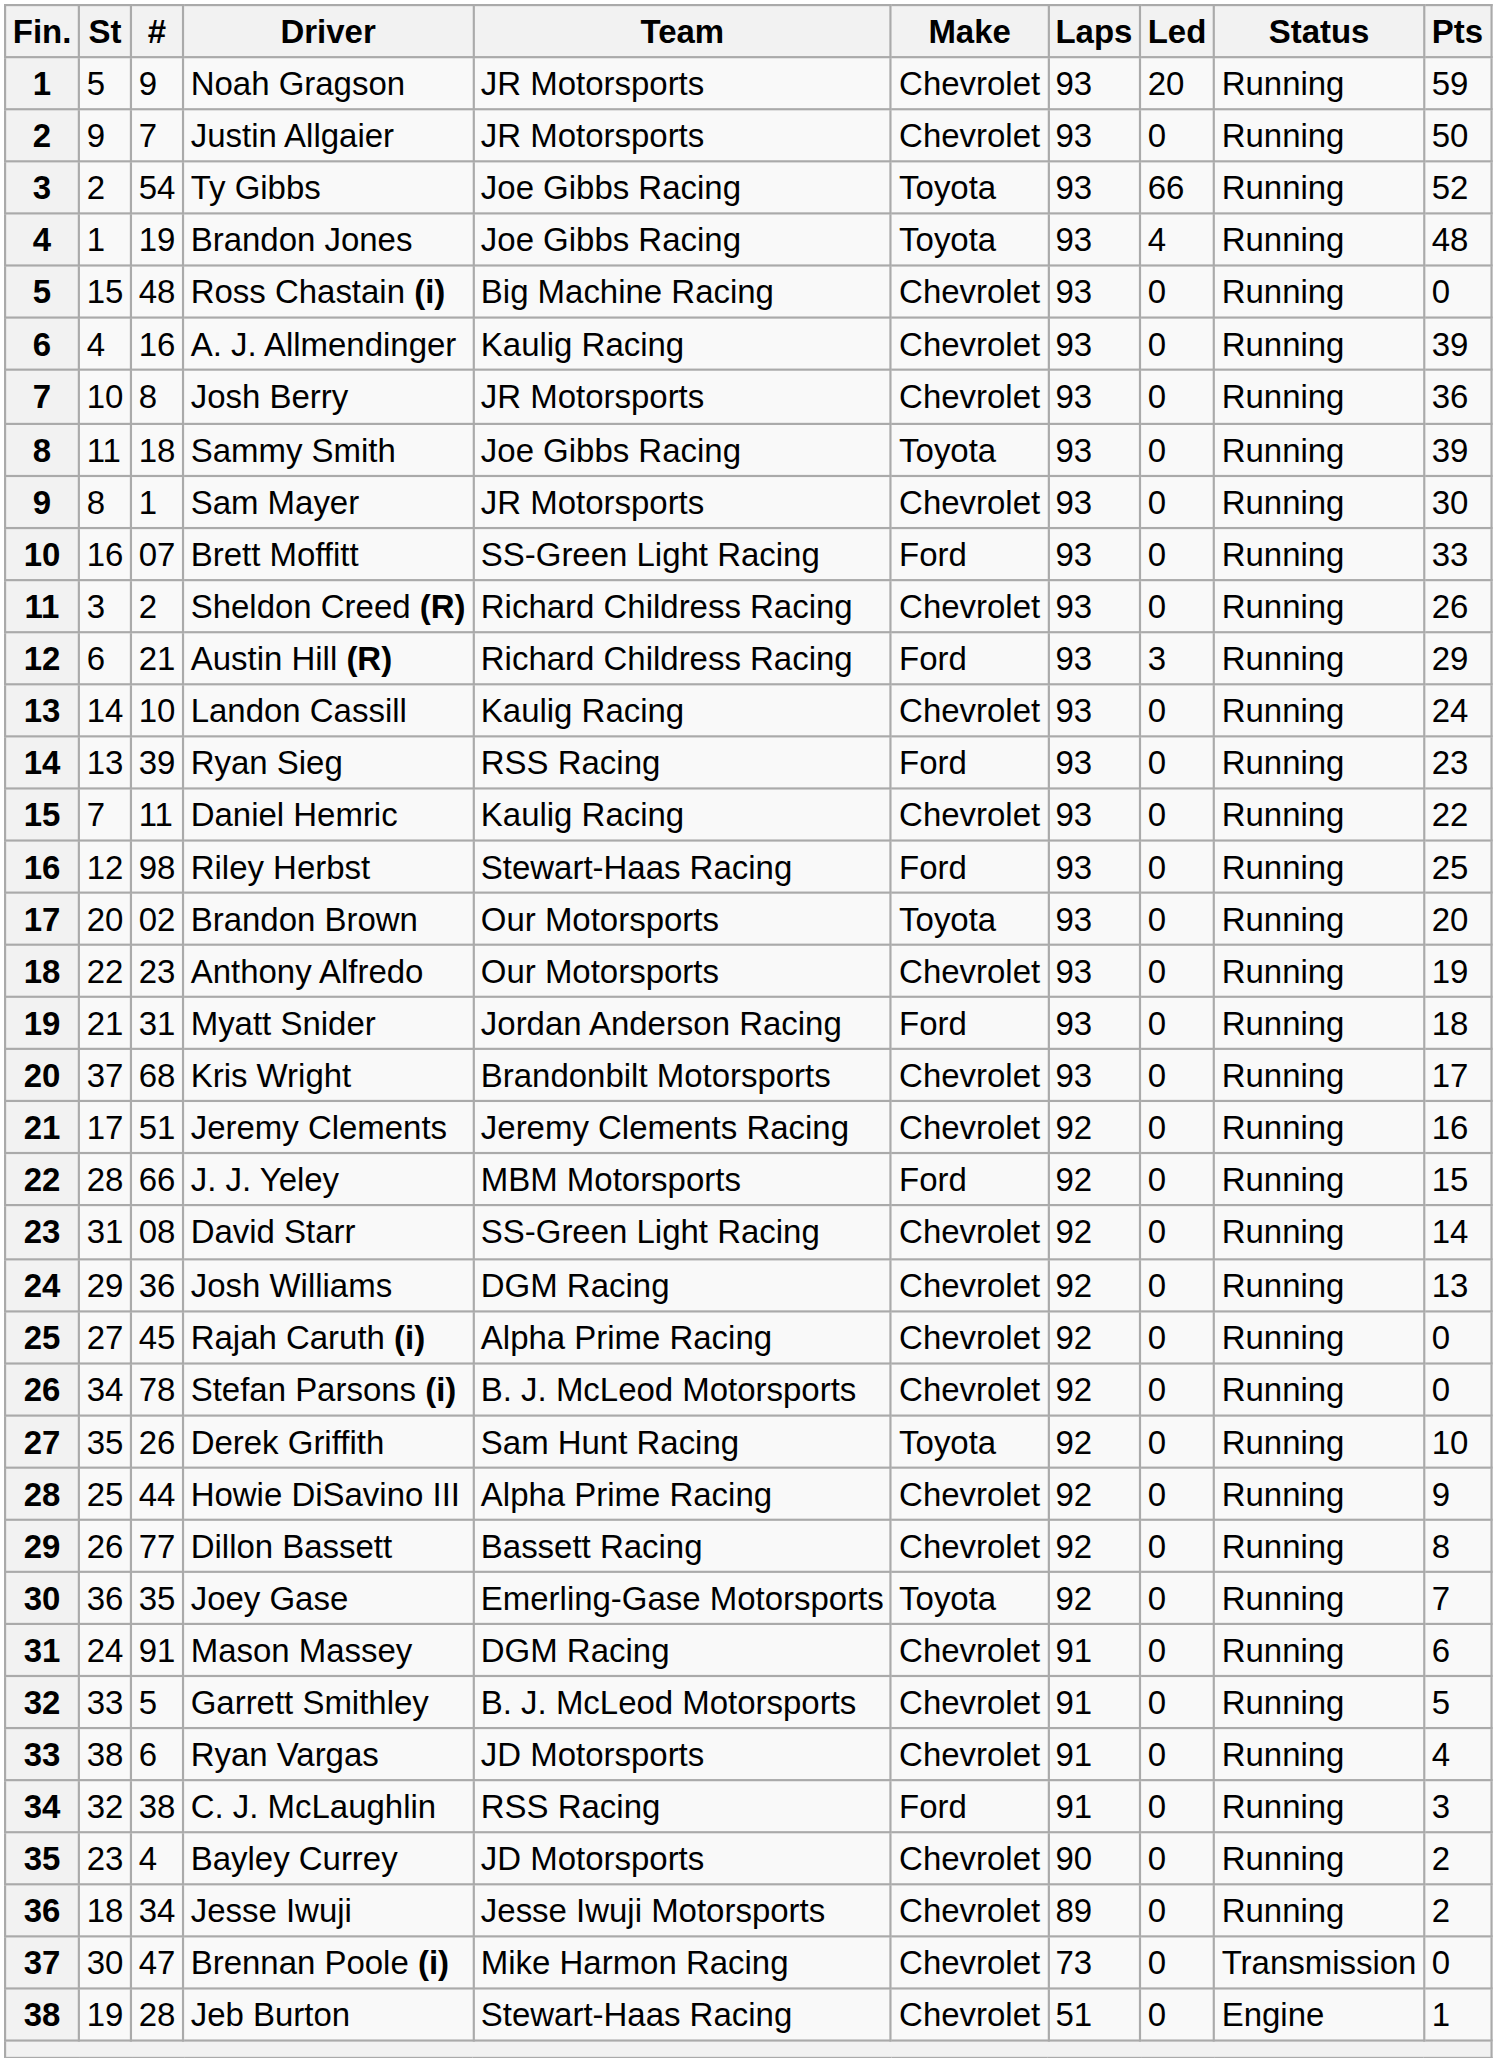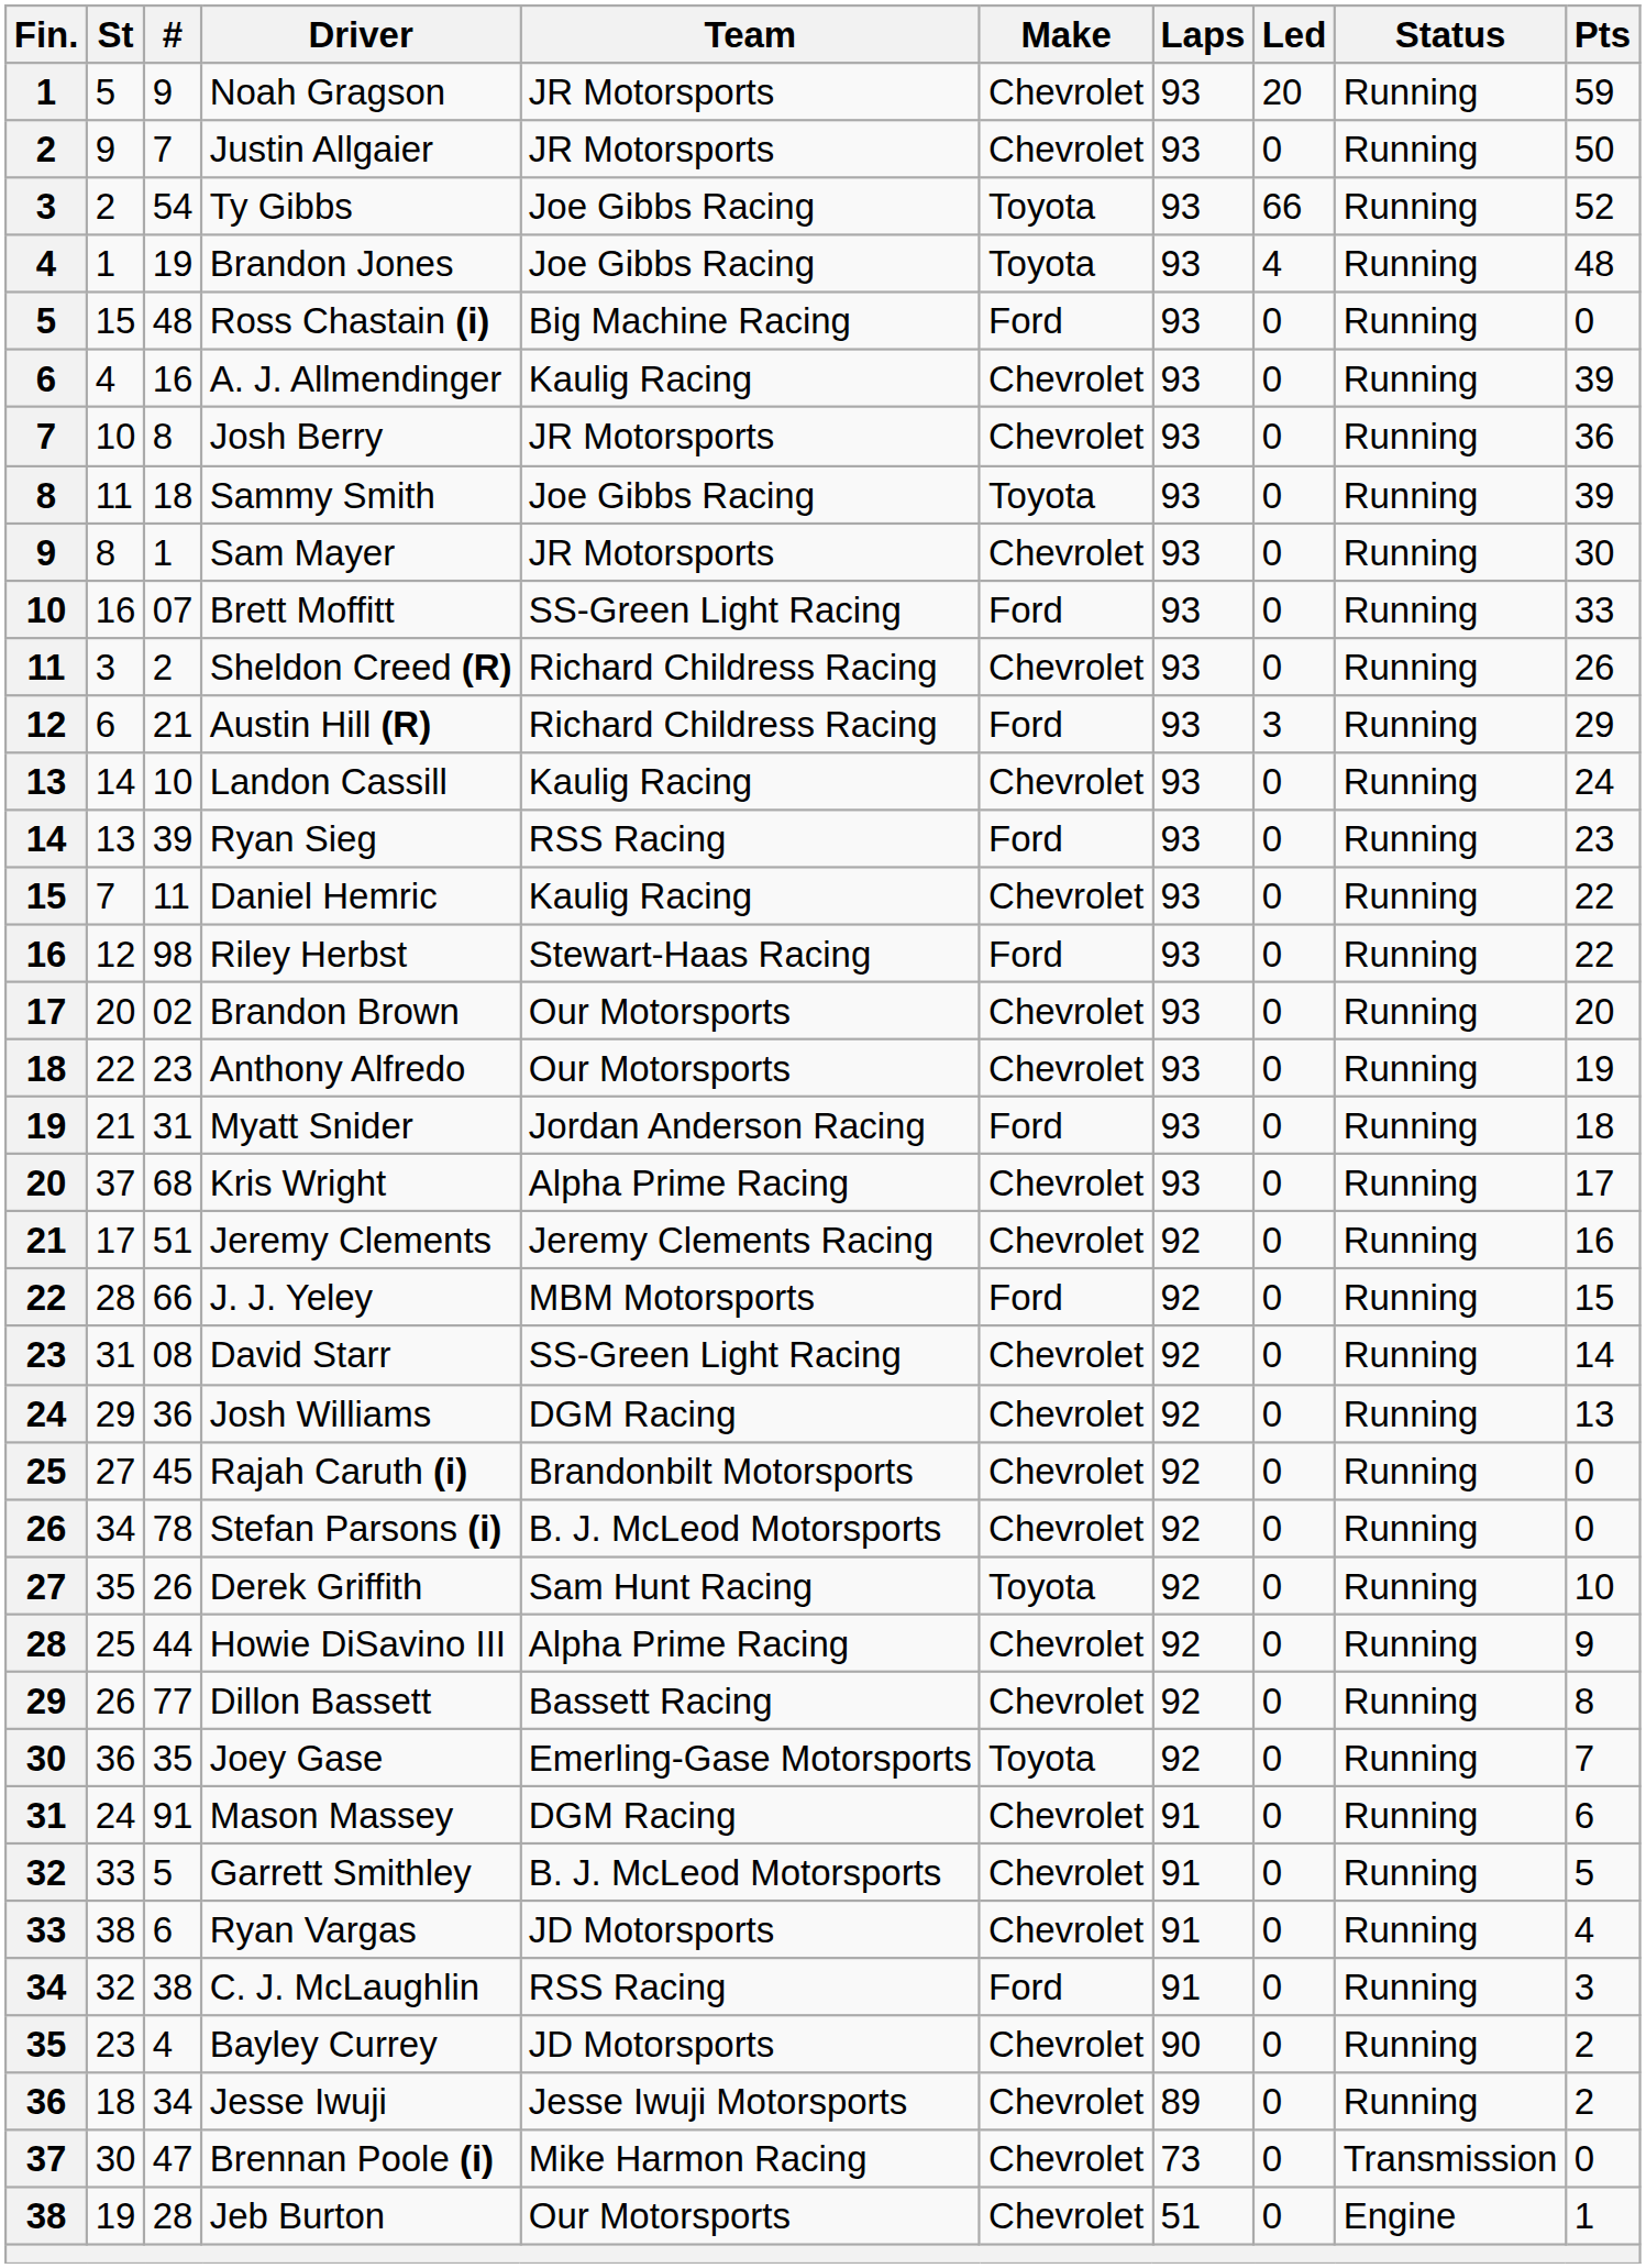Ross Chastain (i) | Make: Chevrolet -> Ford
Riley Herbst | Pts: 25 -> 22
Brandon Brown | Make: Toyota -> Chevrolet
Kris Wright | Team: Brandonbilt Motorsports -> Alpha Prime Racing
Rajah Caruth (i) | Team: Alpha Prime Racing -> Brandonbilt Motorsports
Jeb Burton | Team: Stewart-Haas Racing -> Our Motorsports
